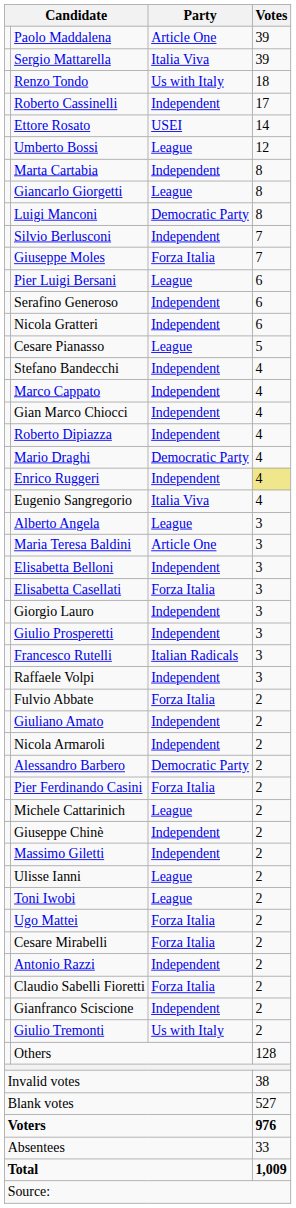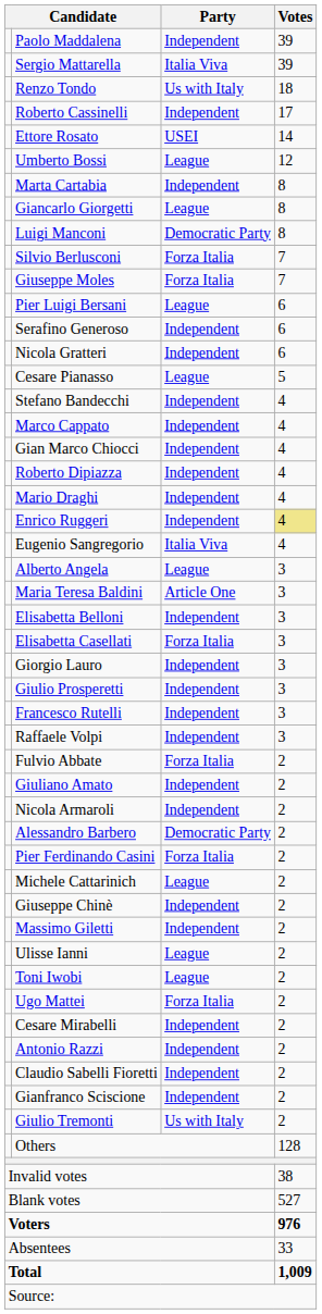Paolo Maddalena | Party: Article One -> Independent
Silvio Berlusconi | Party: Independent -> Forza Italia
Mario Draghi | Party: Democratic Party -> Independent
Francesco Rutelli | Party: Italian Radicals -> Independent
Cesare Mirabelli | Party: Forza Italia -> Independent
Claudio Sabelli Fioretti | Party: Forza Italia -> Independent
